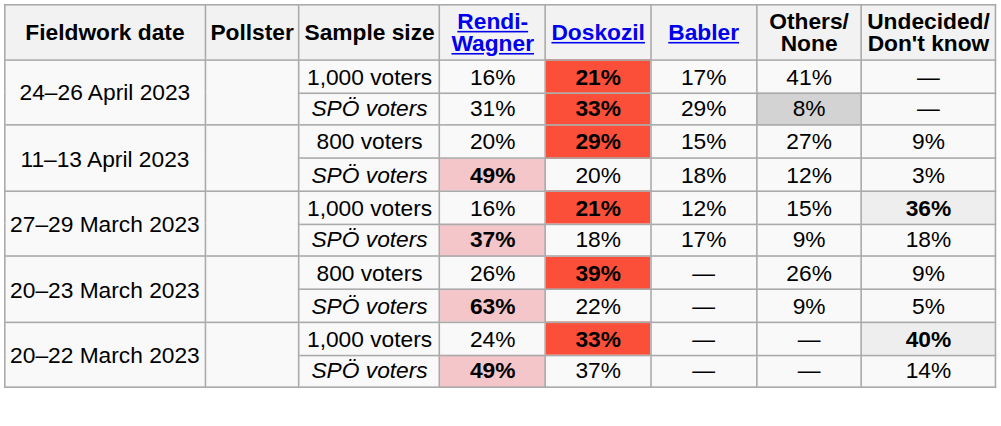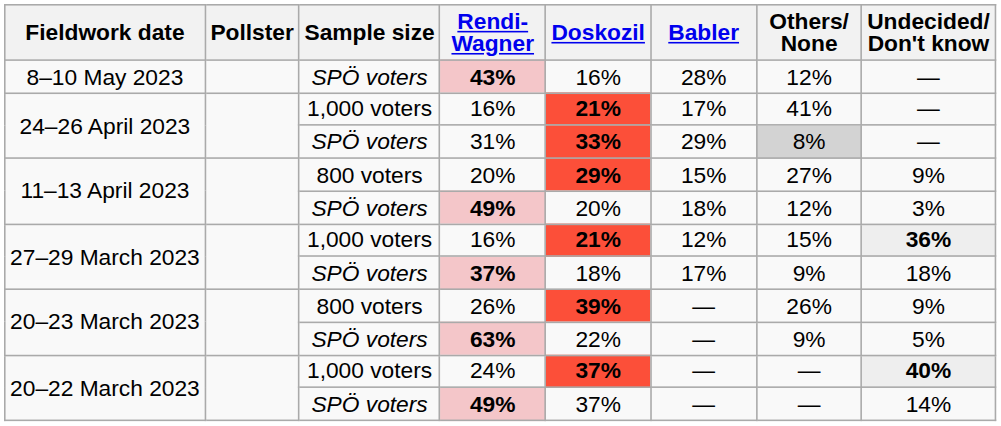+ row: 8–10 May 2023 | SPÖ voters | 43% | 16% | 28% | 12% | —
24% | Doskozil: 33% -> 37%
